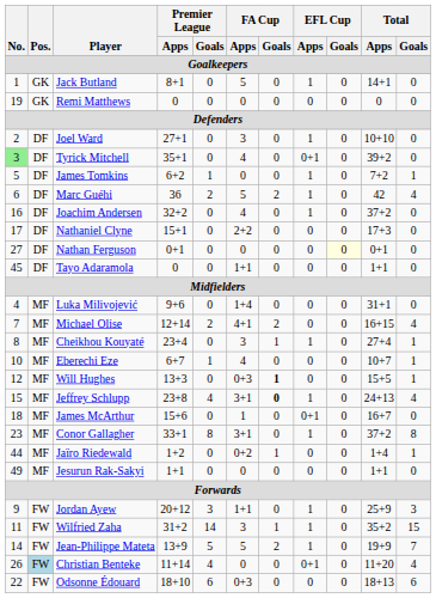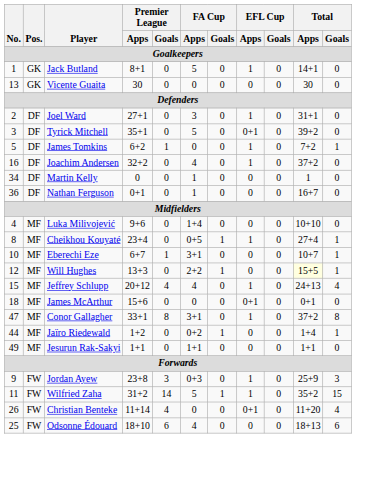+ row: 13 | GK | Vicente Guaita | 30 | 0 | 0 | 0 | 0 | 0 | 30 | 0
- row: 19 | GK | Remi Matthews | 0 | 0 | 0 | 0 | 0 | 0 | 0 | 0
Joel Ward | Total / Apps: 10+10 -> 31+1
Tyrick Mitchell | No.: lightgreen background -> no background
Tyrick Mitchell | FA Cup / Apps: 4 -> 5
- row: 6 | DF | Marc Guéhi | 36 | 2 | 5 | 2 | 1 | 0 | 42 | 4
- row: 17 | DF | Nathaniel Clyne | 15+1 | 0 | 2+2 | 0 | 0 | 0 | 17+3 | 0
+ row: 34 | DF | Martin Kelly | 0 | 0 | 1 | 0 | 0 | 0 | 1 | 0
Nathan Ferguson | No.: 27 -> 36
Nathan Ferguson | FA Cup / Apps: 0 -> 1
Nathan Ferguson | EFL Cup / Goals: lightyellow background -> no background
Nathan Ferguson | Total / Apps: 0+1 -> 16+7
- row: 45 | DF | Tayo Adaramola | 0 | 0 | 1+1 | 0 | 0 | 0 | 1+1 | 0
Luka Milivojević | Total / Apps: 31+1 -> 10+10
- row: 7 | MF | Michael Olise | 12+14 | 2 | 4+1 | 2 | 0 | 0 | 16+15 | 4
Cheikhou Kouyaté | FA Cup / Apps: 3 -> 0+5
Eberechi Eze | FA Cup / Apps: 4 -> 3+1
Will Hughes | FA Cup / Apps: 0+3 -> 2+2
Will Hughes | FA Cup / Goals: bold -> normal
Will Hughes | Total / Apps: no background -> lightyellow background
Jeffrey Schlupp | Premier League / Apps: 23+8 -> 20+12
Jeffrey Schlupp | FA Cup / Apps: 3+1 -> 4
Jeffrey Schlupp | FA Cup / Goals: bold -> normal
James McArthur | FA Cup / Apps: 1 -> 0
James McArthur | Total / Apps: 16+7 -> 0+1
Conor Gallagher | No.: 23 -> 47
Jesurun Rak-Sakyi | FA Cup / Apps: 0 -> 1+1
Jordan Ayew | Premier League / Apps: 20+12 -> 23+8
Jordan Ayew | FA Cup / Apps: 1+1 -> 0+3
Wilfried Zaha | FA Cup / Apps: 3 -> 5
- row: 14 | FW | Jean-Philippe Mateta | 13+9 | 5 | 5 | 2 | 1 | 0 | 19+9 | 7
Christian Benteke | Pos.: lightblue background -> no background
Odsonne Édouard | No.: 22 -> 25
Odsonne Édouard | FA Cup / Apps: 0+3 -> 4
